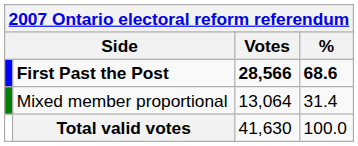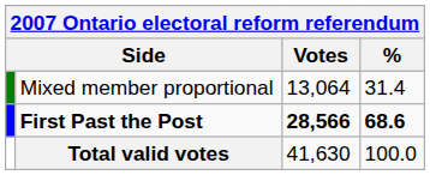rows swapped: First Past the Post <-> Mixed member proportional
